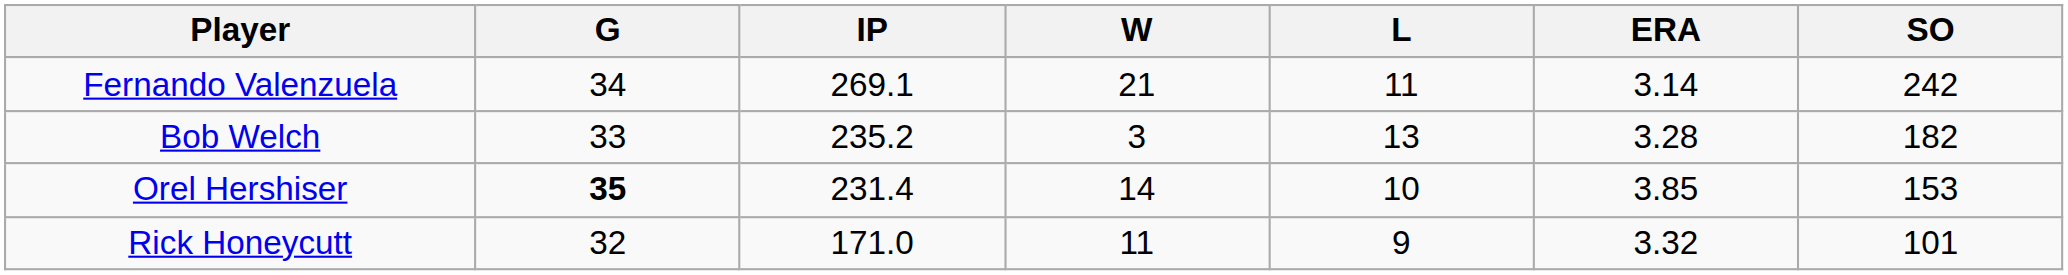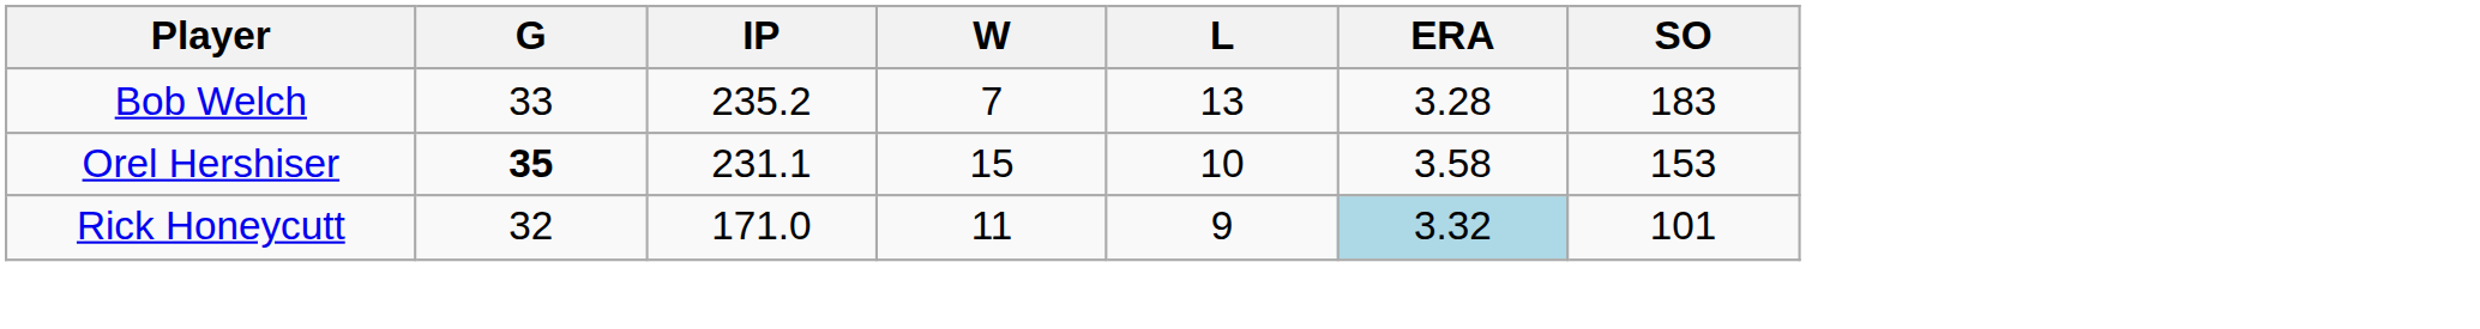- row: Fernando Valenzuela | 34 | 269.1 | 21 | 11 | 3.14 | 242
Bob Welch | W: 3 -> 7
Bob Welch | SO: 182 -> 183
Orel Hershiser | IP: 231.4 -> 231.1
Orel Hershiser | W: 14 -> 15
Orel Hershiser | ERA: 3.85 -> 3.58
Rick Honeycutt | ERA: no background -> lightblue background
